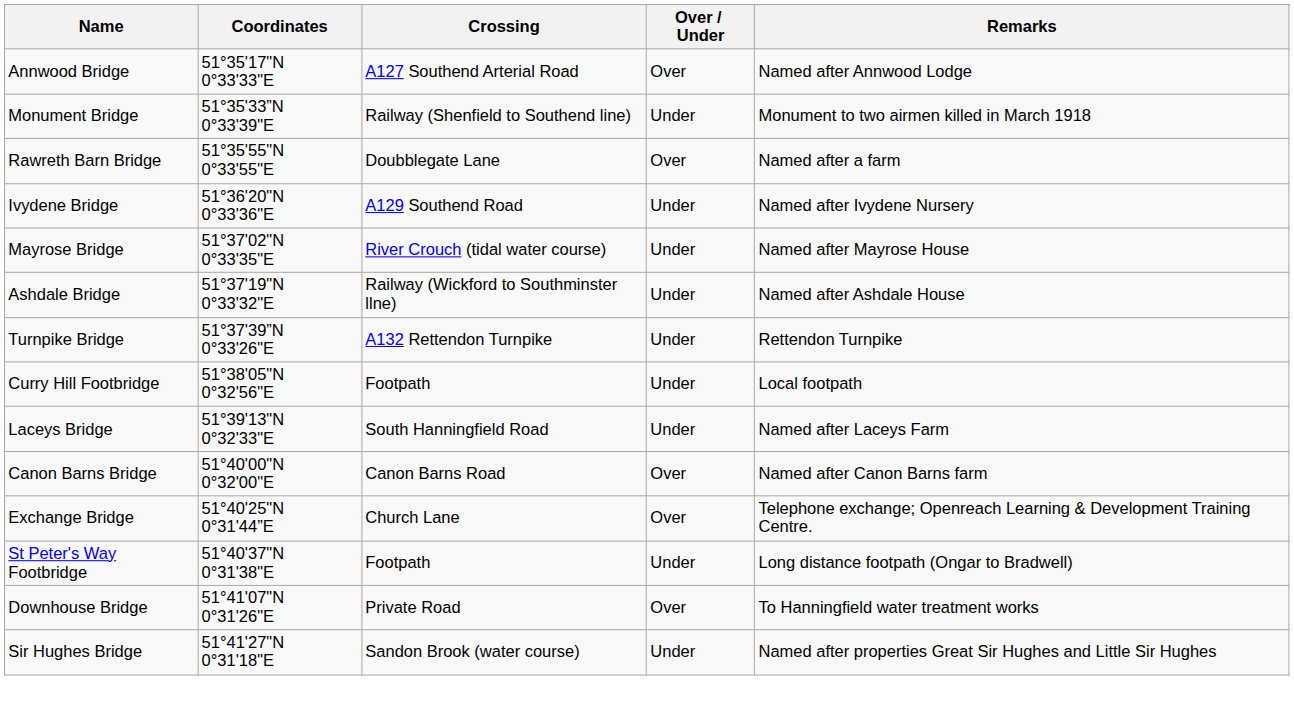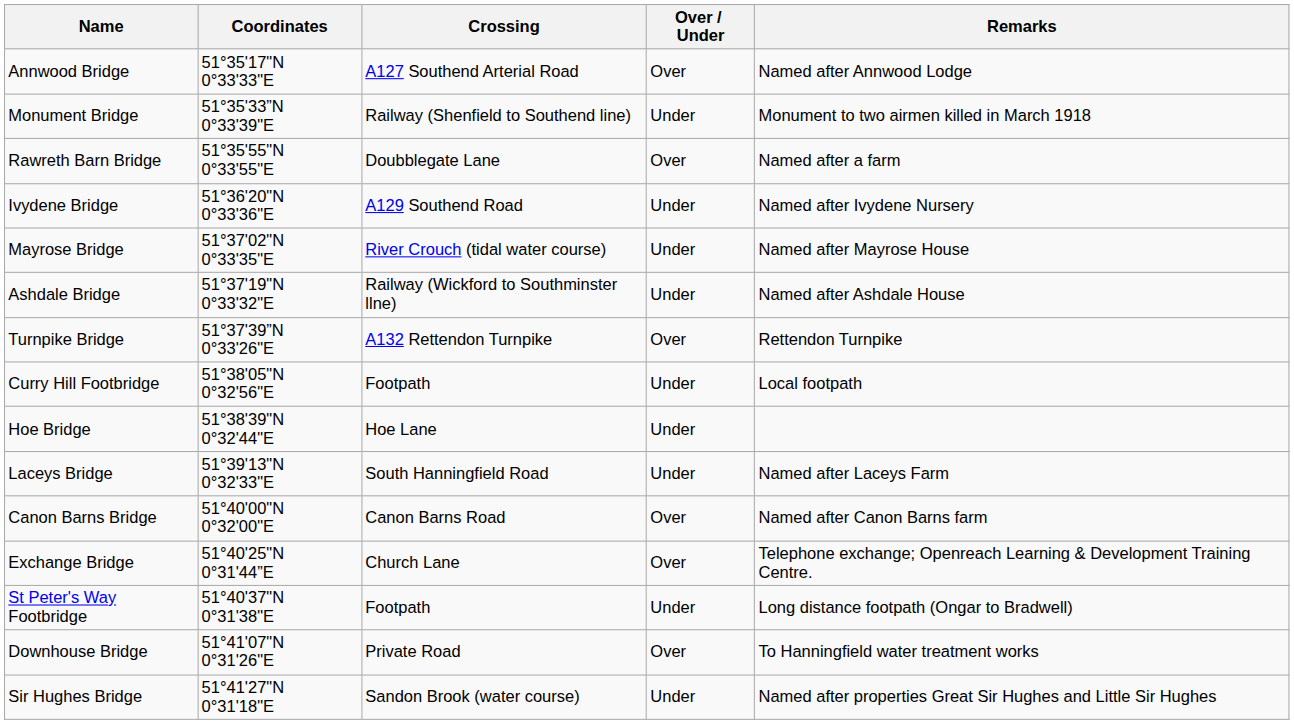Turnpike Bridge | Over / Under: Under -> Over
+ row: Hoe Bridge | 51°38'39"N 0°32'44"E | Hoe Lane | Under
